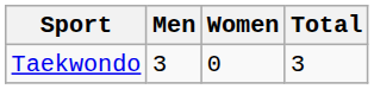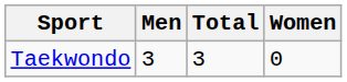columns swapped: Women <-> Total
